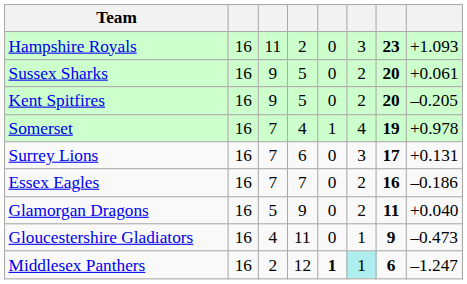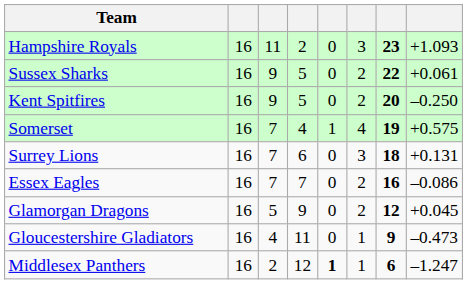Sussex Sharks | column 7: 20 -> 22
Kent Spitfires | column 8: –0.205 -> –0.250
Somerset | column 8: +0.978 -> +0.575
Surrey Lions | column 7: 17 -> 18
Essex Eagles | column 8: –0.186 -> –0.086
Glamorgan Dragons | column 7: 11 -> 12
Glamorgan Dragons | column 8: +0.040 -> +0.045
Middlesex Panthers | column 6: paleturquoise background -> no background
